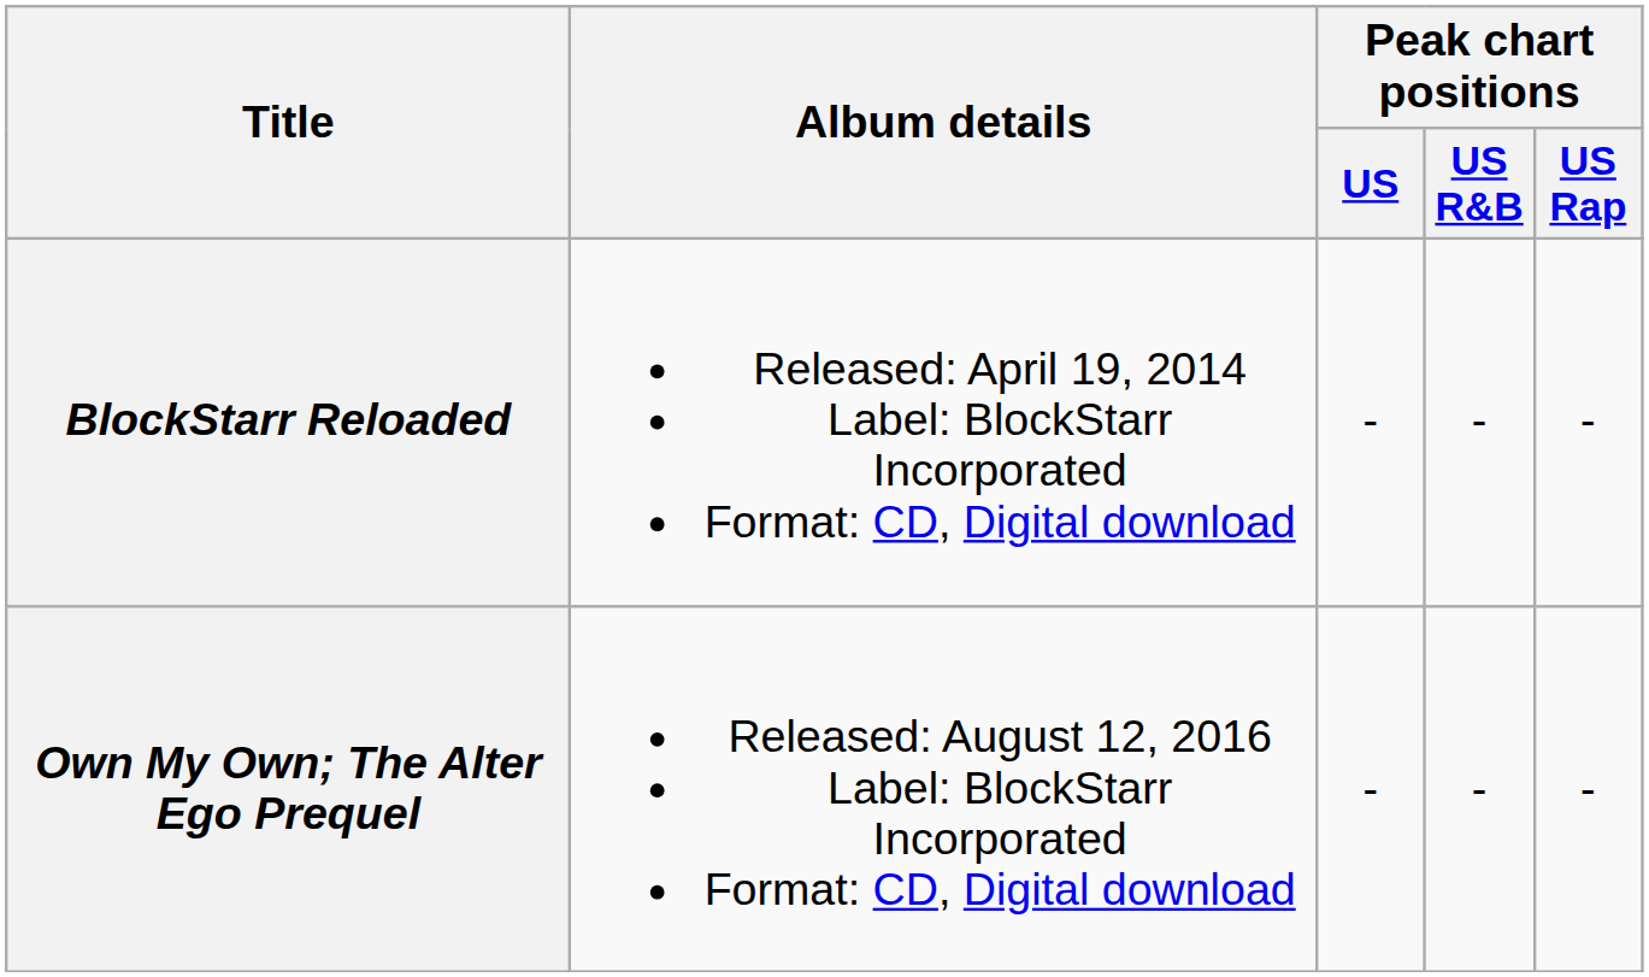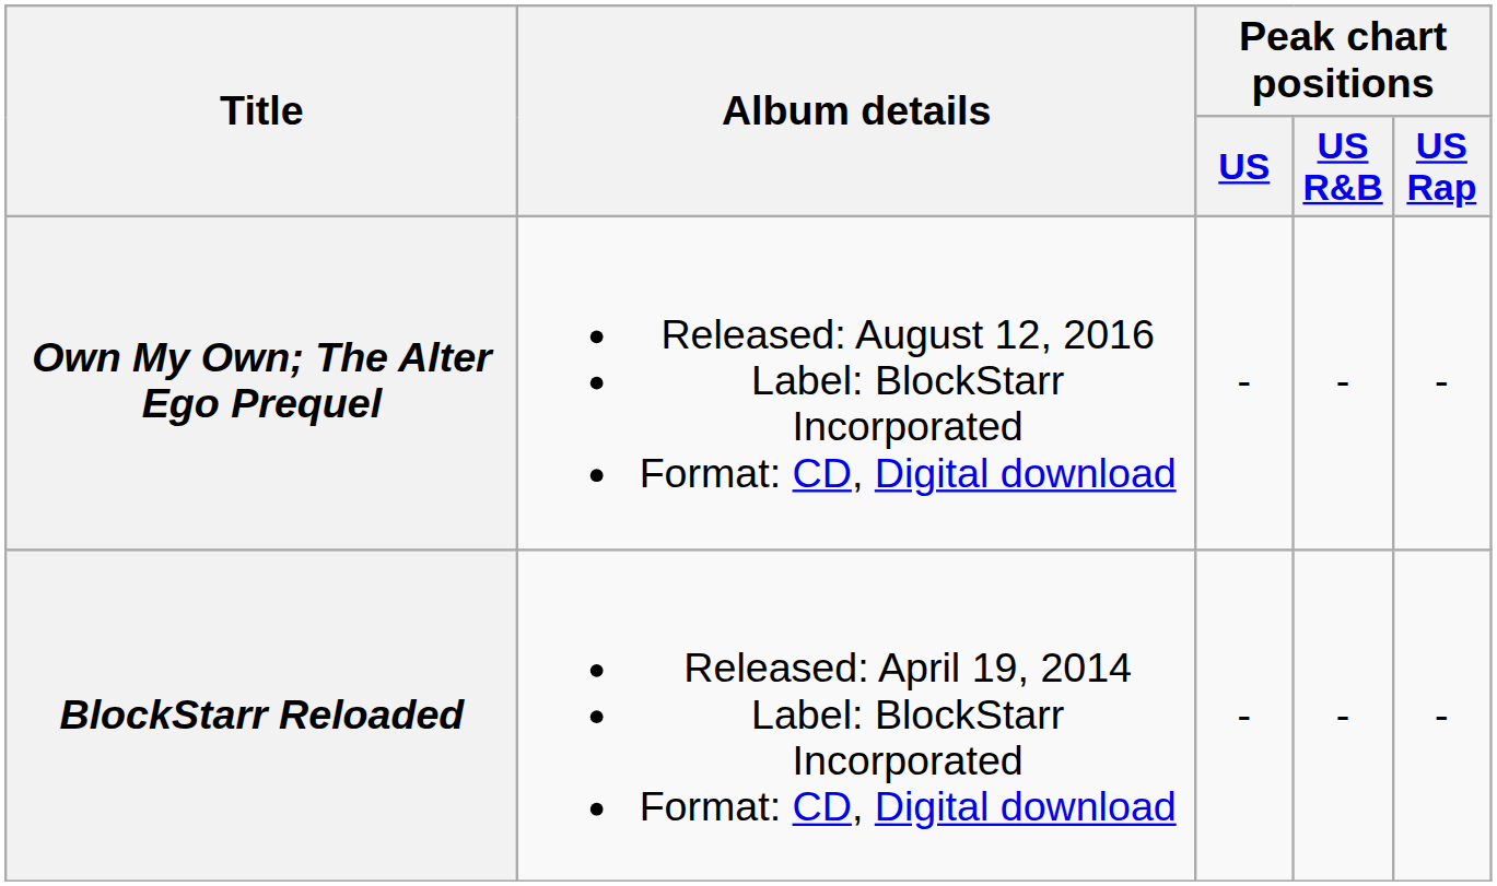rows swapped: BlockStarr Reloaded <-> Own My Own; The Alter Ego Prequel
